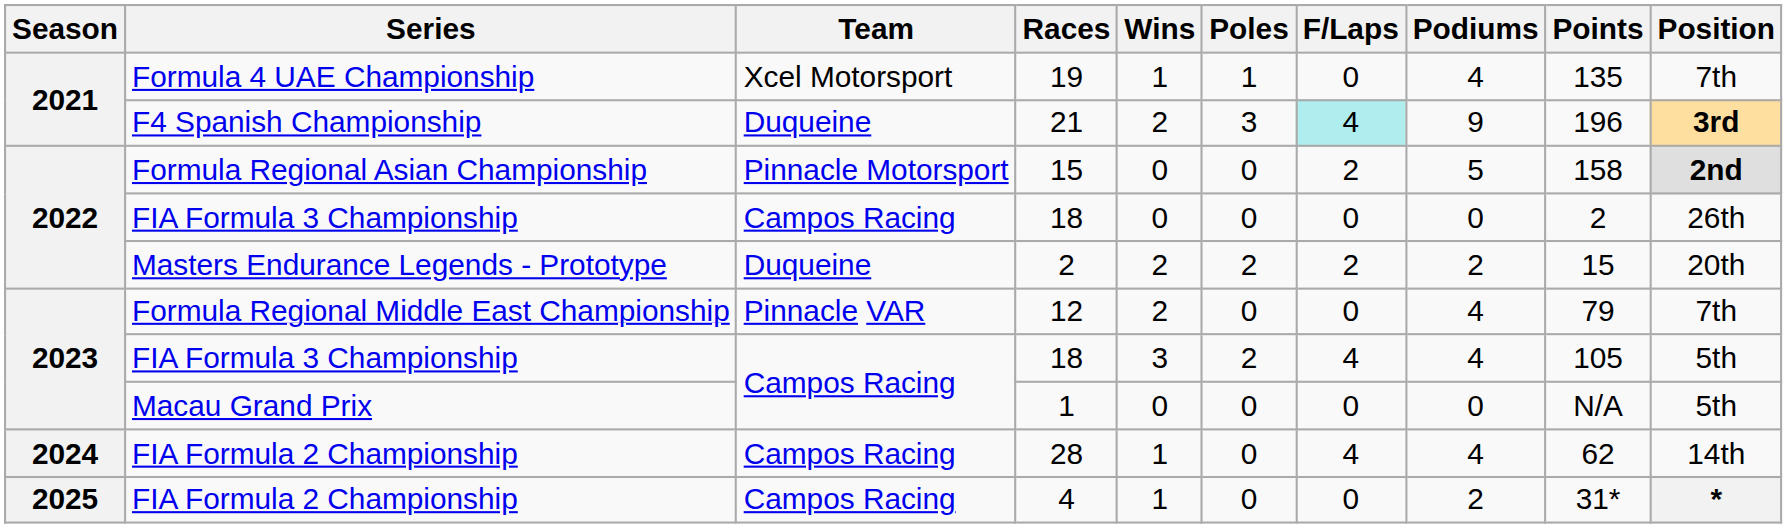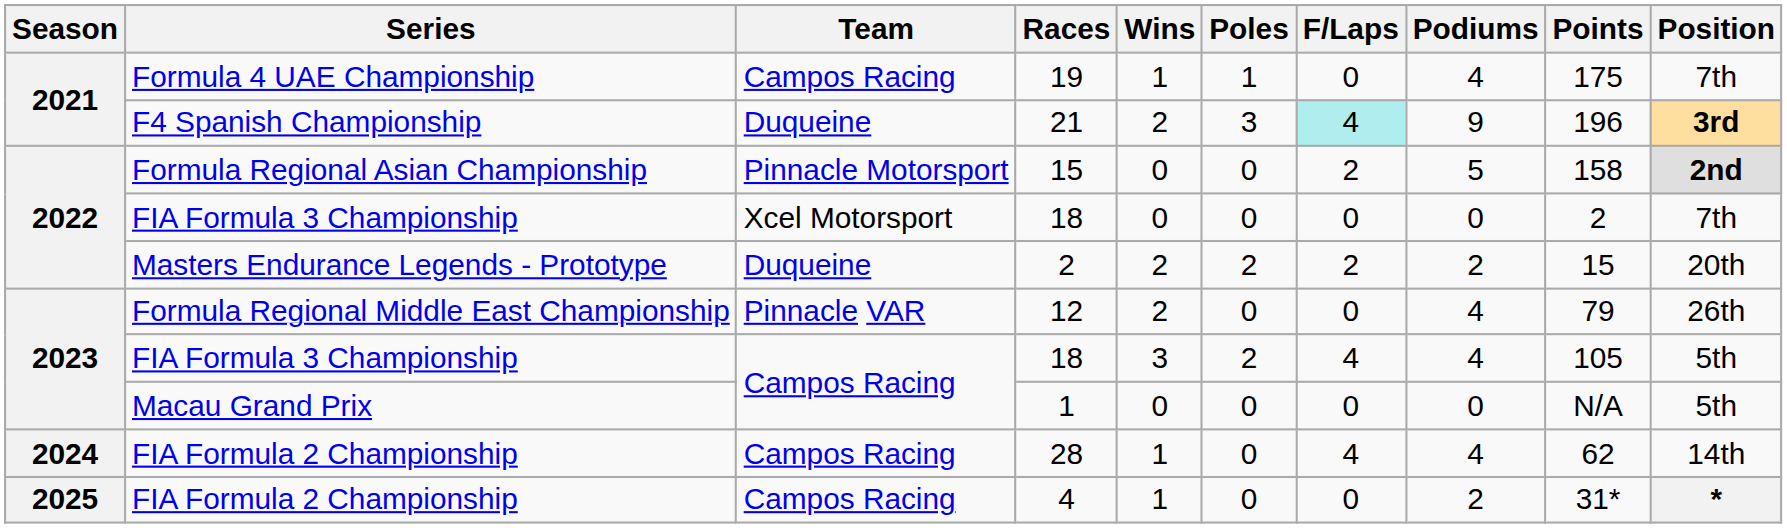19 | Team: Xcel Motorsport -> Campos Racing
19 | Points: 135 -> 175
2022 / 18 | Team: Campos Racing -> Xcel Motorsport
2022 / 18 | Position: 26th -> 7th
12 | Position: 7th -> 26th
